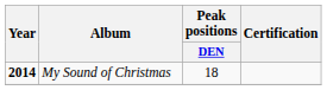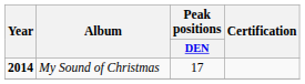My Sound of Christmas | Peak positions / DEN: 18 -> 17
